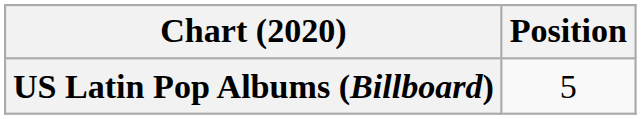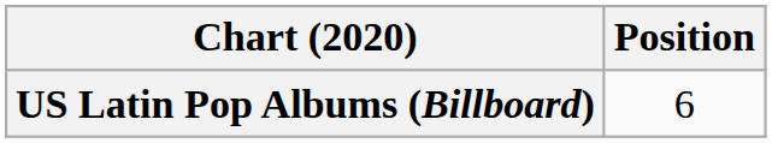US Latin Pop Albums (Billboard) | Position: 5 -> 6
